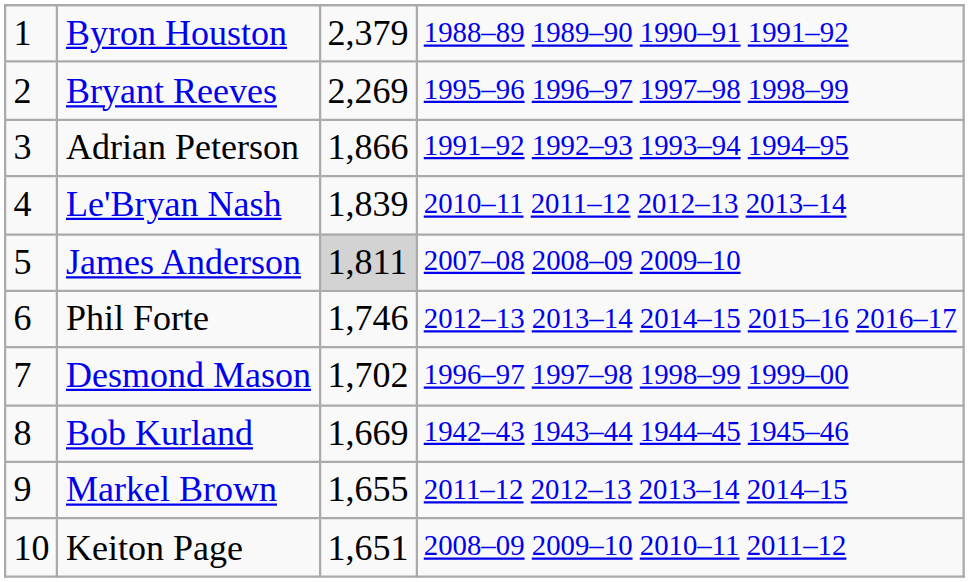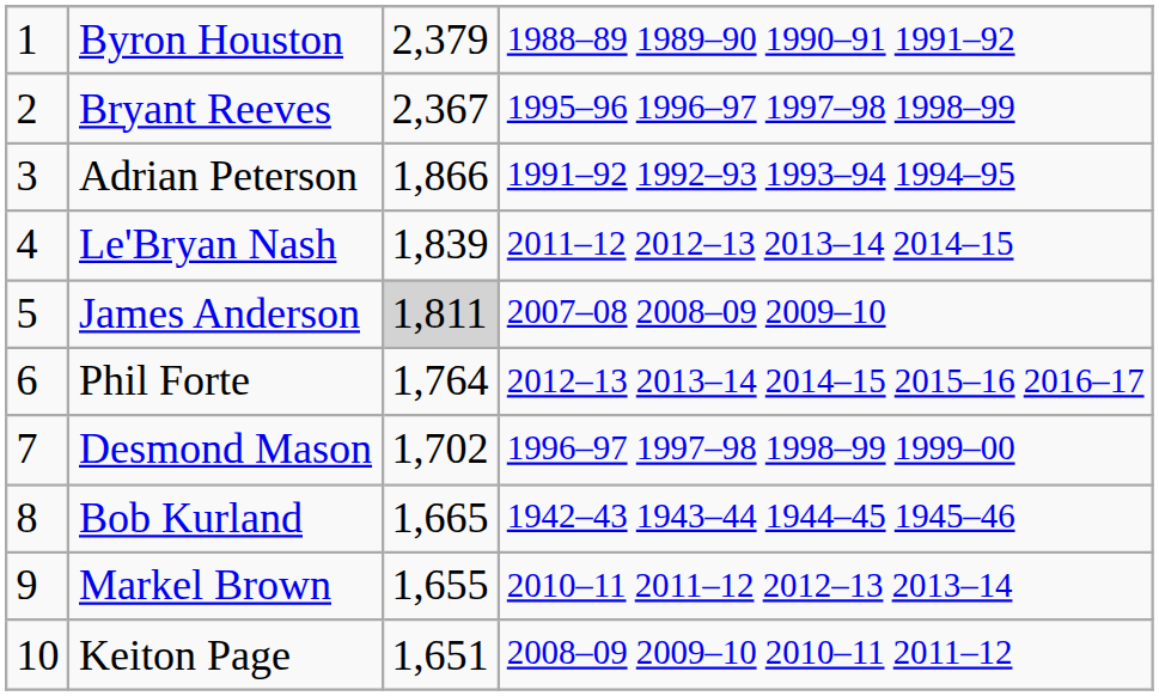Bryant Reeves | column 3: 2,269 -> 2,367
Le'Bryan Nash | column 4: 2010–11 2011–12 2012–13 2013–14 -> 2011–12 2012–13 2013–14 2014–15
Phil Forte | column 3: 1,746 -> 1,764
Bob Kurland | column 3: 1,669 -> 1,665
Markel Brown | column 4: 2011–12 2012–13 2013–14 2014–15 -> 2010–11 2011–12 2012–13 2013–14
